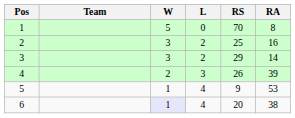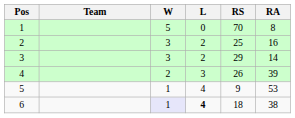6 | L: normal -> bold
6 | RS: 20 -> 18
